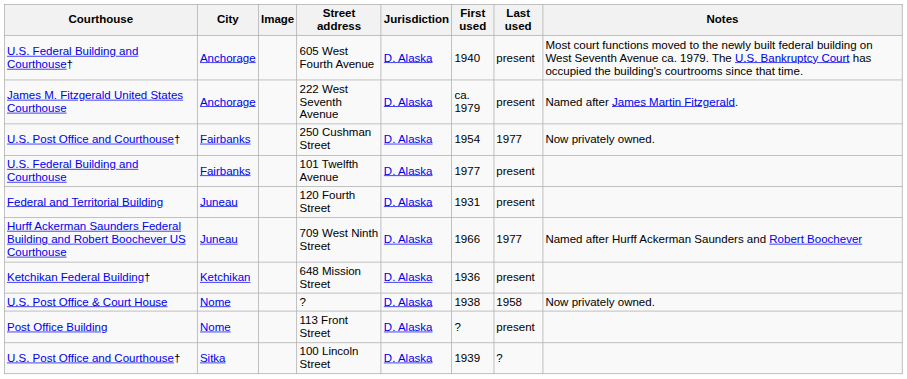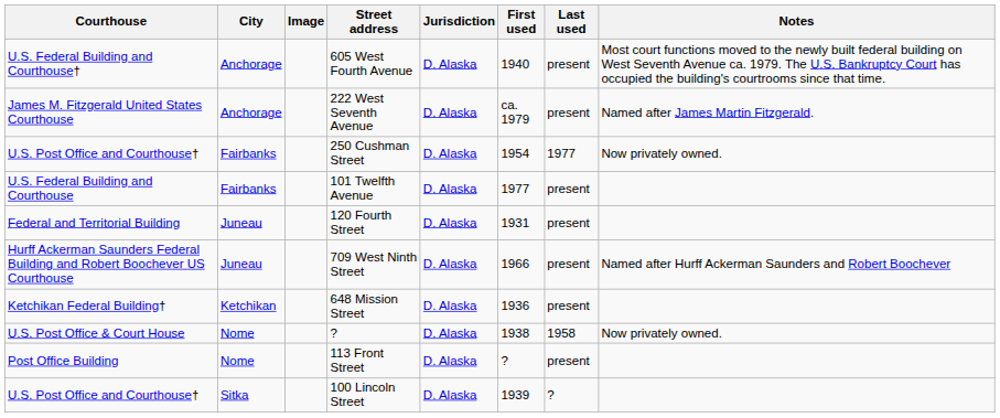709 West Ninth Street | Last used: 1977 -> present
